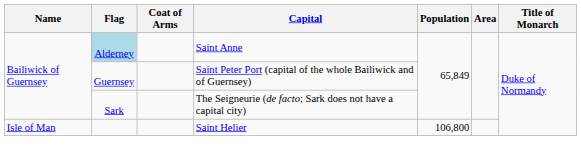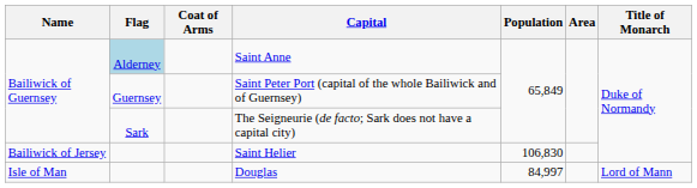Saint Helier | Name: Isle of Man -> Bailiwick of Jersey
Saint Helier | Population: 106,800 -> 106,830
+ row: Isle of Man | Douglas | 84,997 | Lord of Mann
